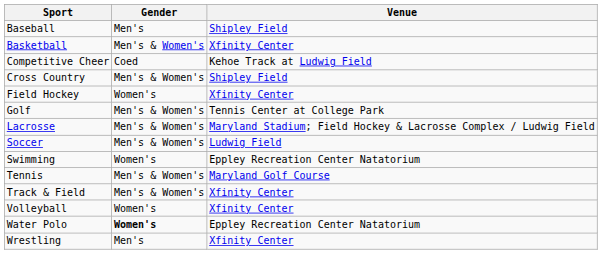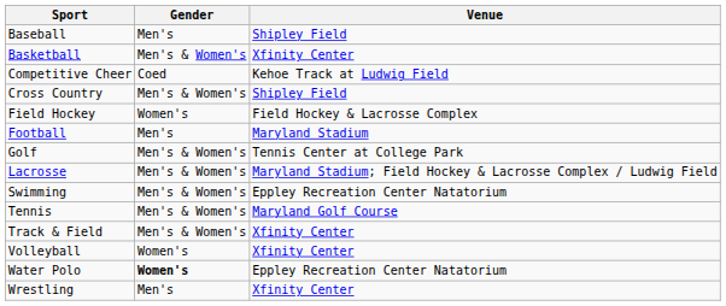Field Hockey | Venue: Xfinity Center -> Field Hockey & Lacrosse Complex
+ row: Football | Men's | Maryland Stadium
- row: Soccer | Men's & Women's | Ludwig Field
Swimming | Gender: Women's -> Men's & Women's
